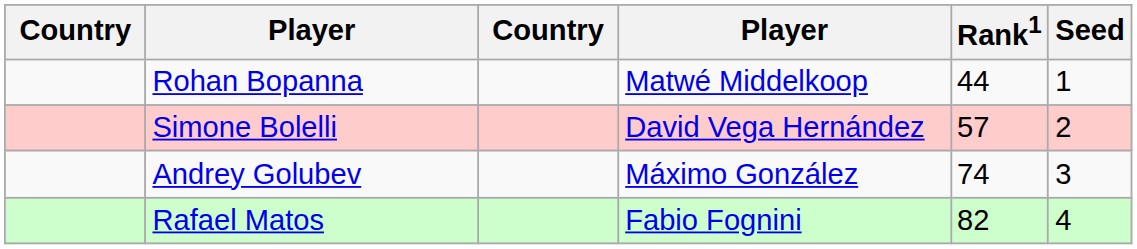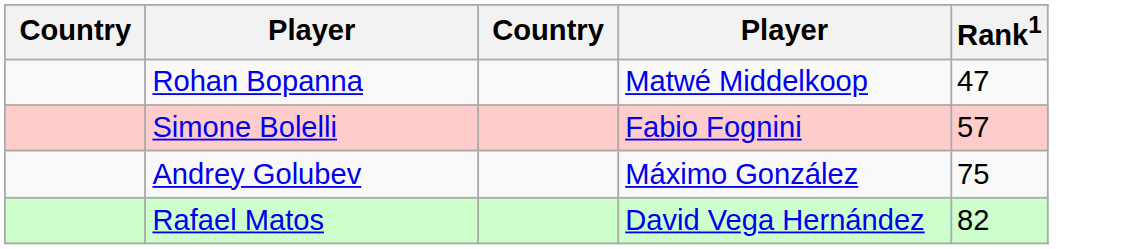- column: Seed | 1 | 2 | 3 | 4
Rohan Bopanna | Rank1: 44 -> 47
Simone Bolelli | column 4: David Vega Hernández -> Fabio Fognini
Andrey Golubev | Rank1: 74 -> 75
Rafael Matos | column 4: Fabio Fognini -> David Vega Hernández
